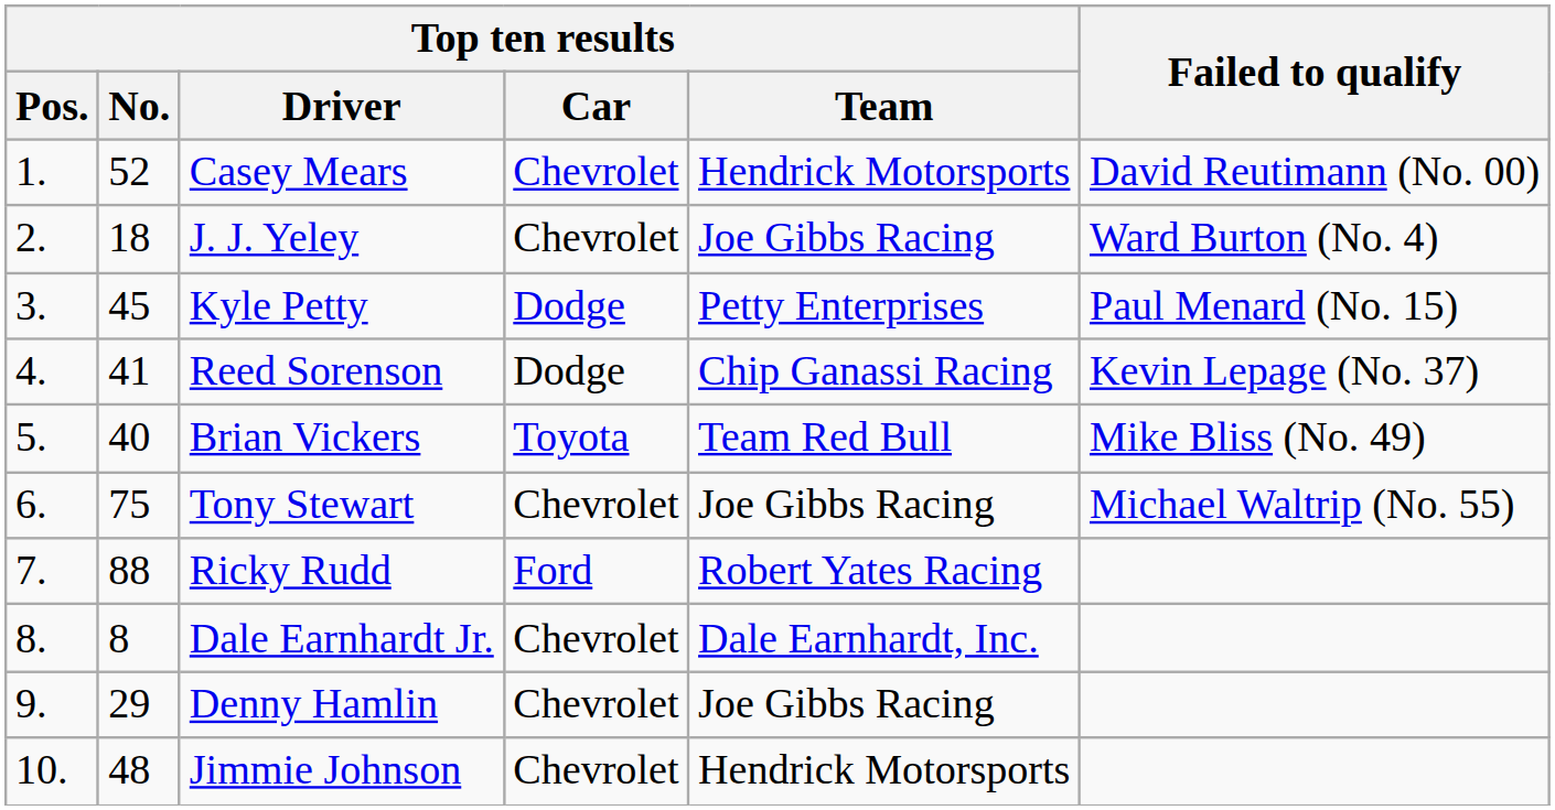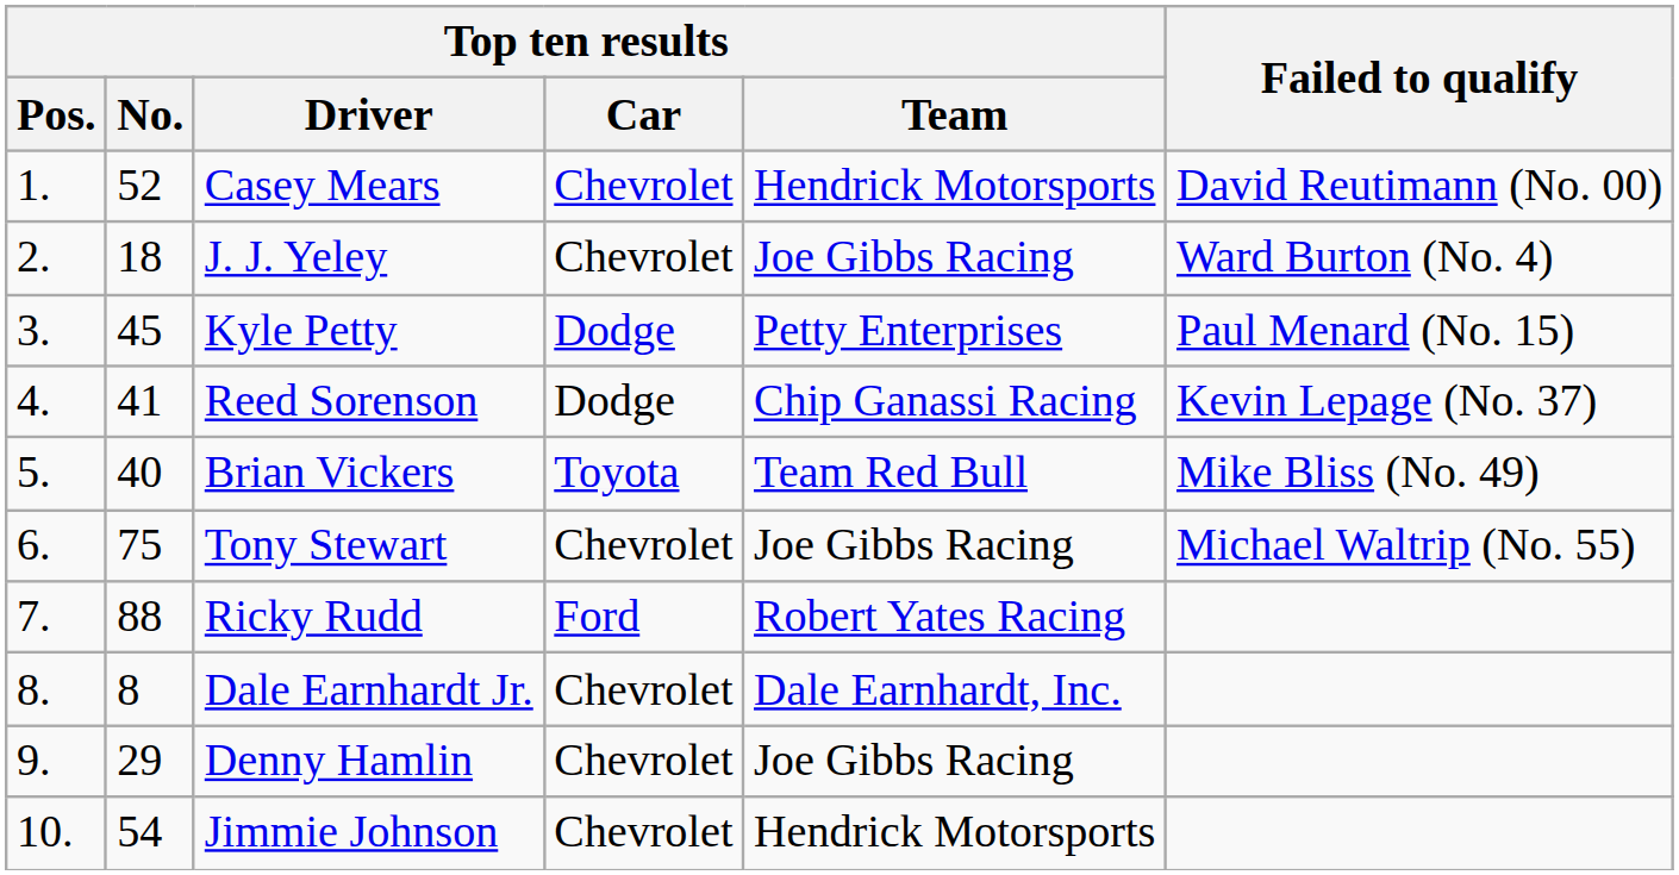Jimmie Johnson | Top ten results / No.: 48 -> 54
